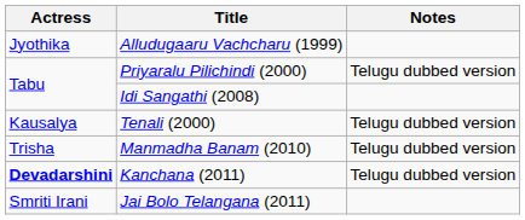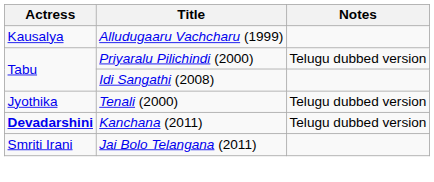Alludugaaru Vachcharu (1999) | Actress: Jyothika -> Kausalya
Tenali (2000) | Actress: Kausalya -> Jyothika
- row: Trisha | Manmadha Banam (2010) | Telugu dubbed version
